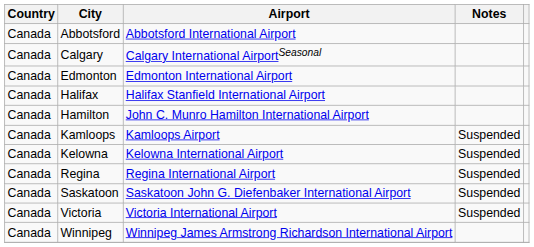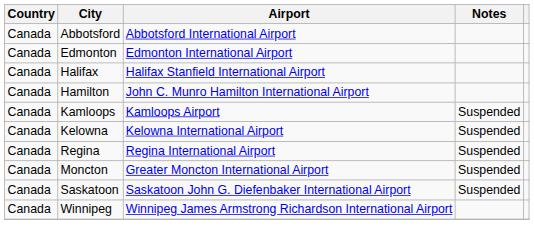- row: Canada | Calgary | Calgary International AirportSeasonal
+ row: Canada | Moncton | Greater Moncton International Airport | Suspended
- row: Canada | Victoria | Victoria International Airport | Suspended
